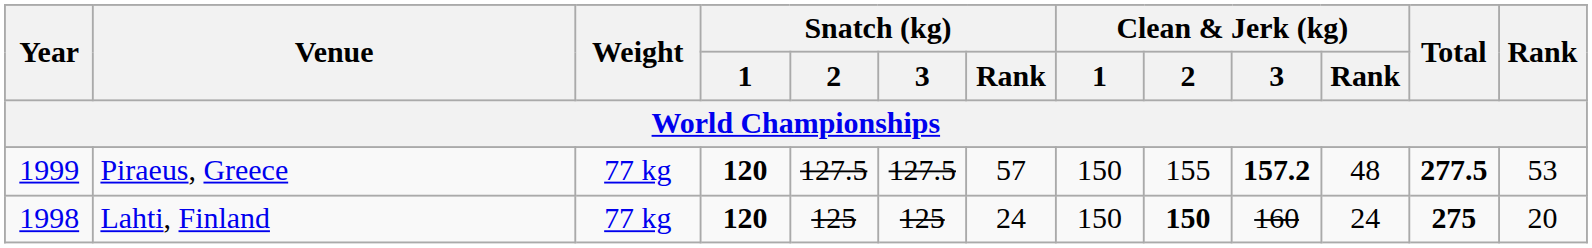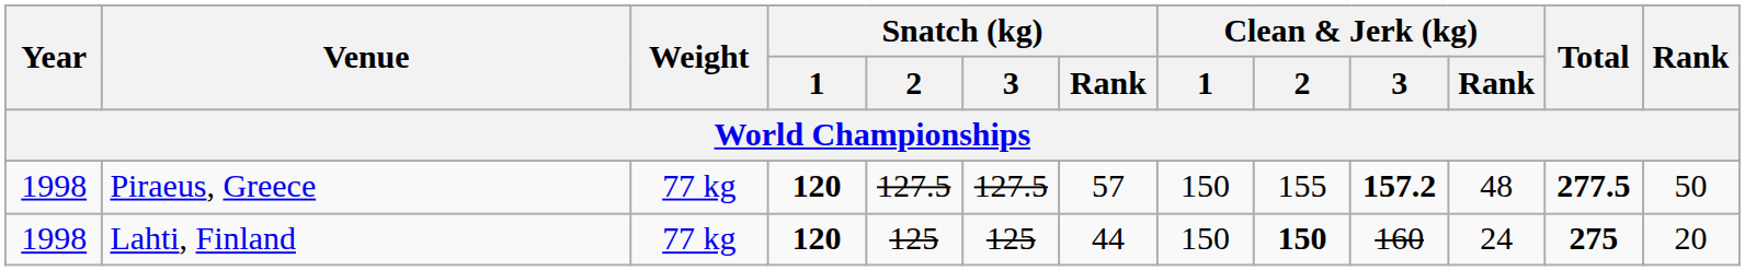Piraeus, Greece | Year: 1999 -> 1998
Piraeus, Greece | Rank: 53 -> 50
Lahti, Finland | Snatch (kg) / Rank: 24 -> 44
